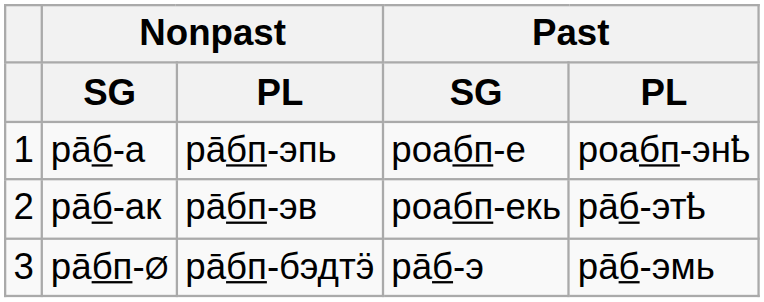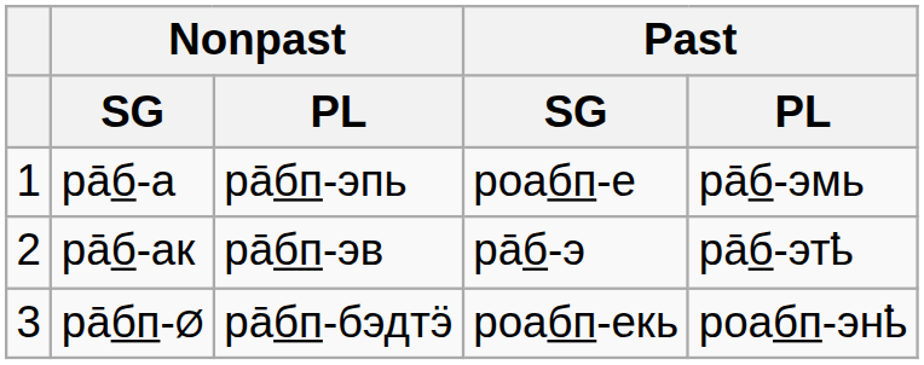рāб-а | Past / PL: роабп-энҍ -> рāб-эмь
рāб-ак | Past / SG: роабп-екь -> рāб-э
рāбп-Ø | Past / SG: рāб-э -> роабп-екь
рāбп-Ø | Past / PL: рāб-эмь -> роабп-энҍ
